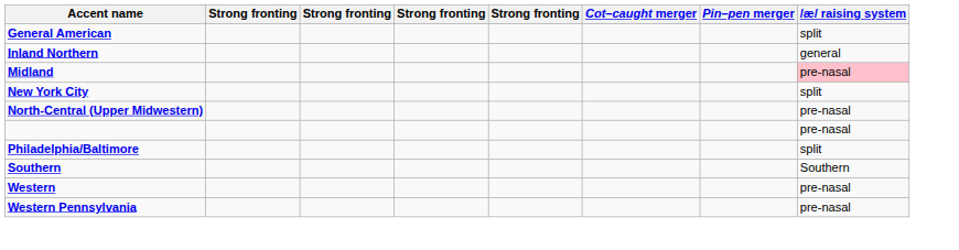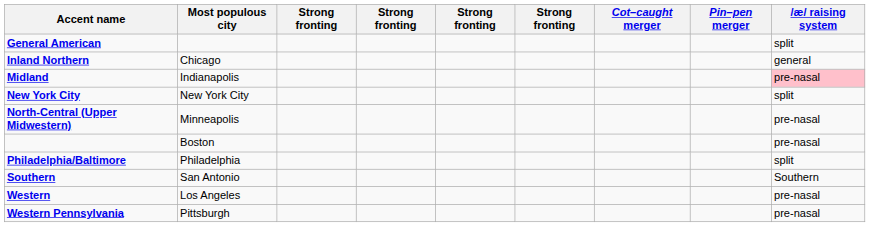+ column: Most populous city | Chicago | Indianapolis | New York City | Minneapolis | Boston | Philadelphia | San Antonio | Los Angeles | Pittsburgh
